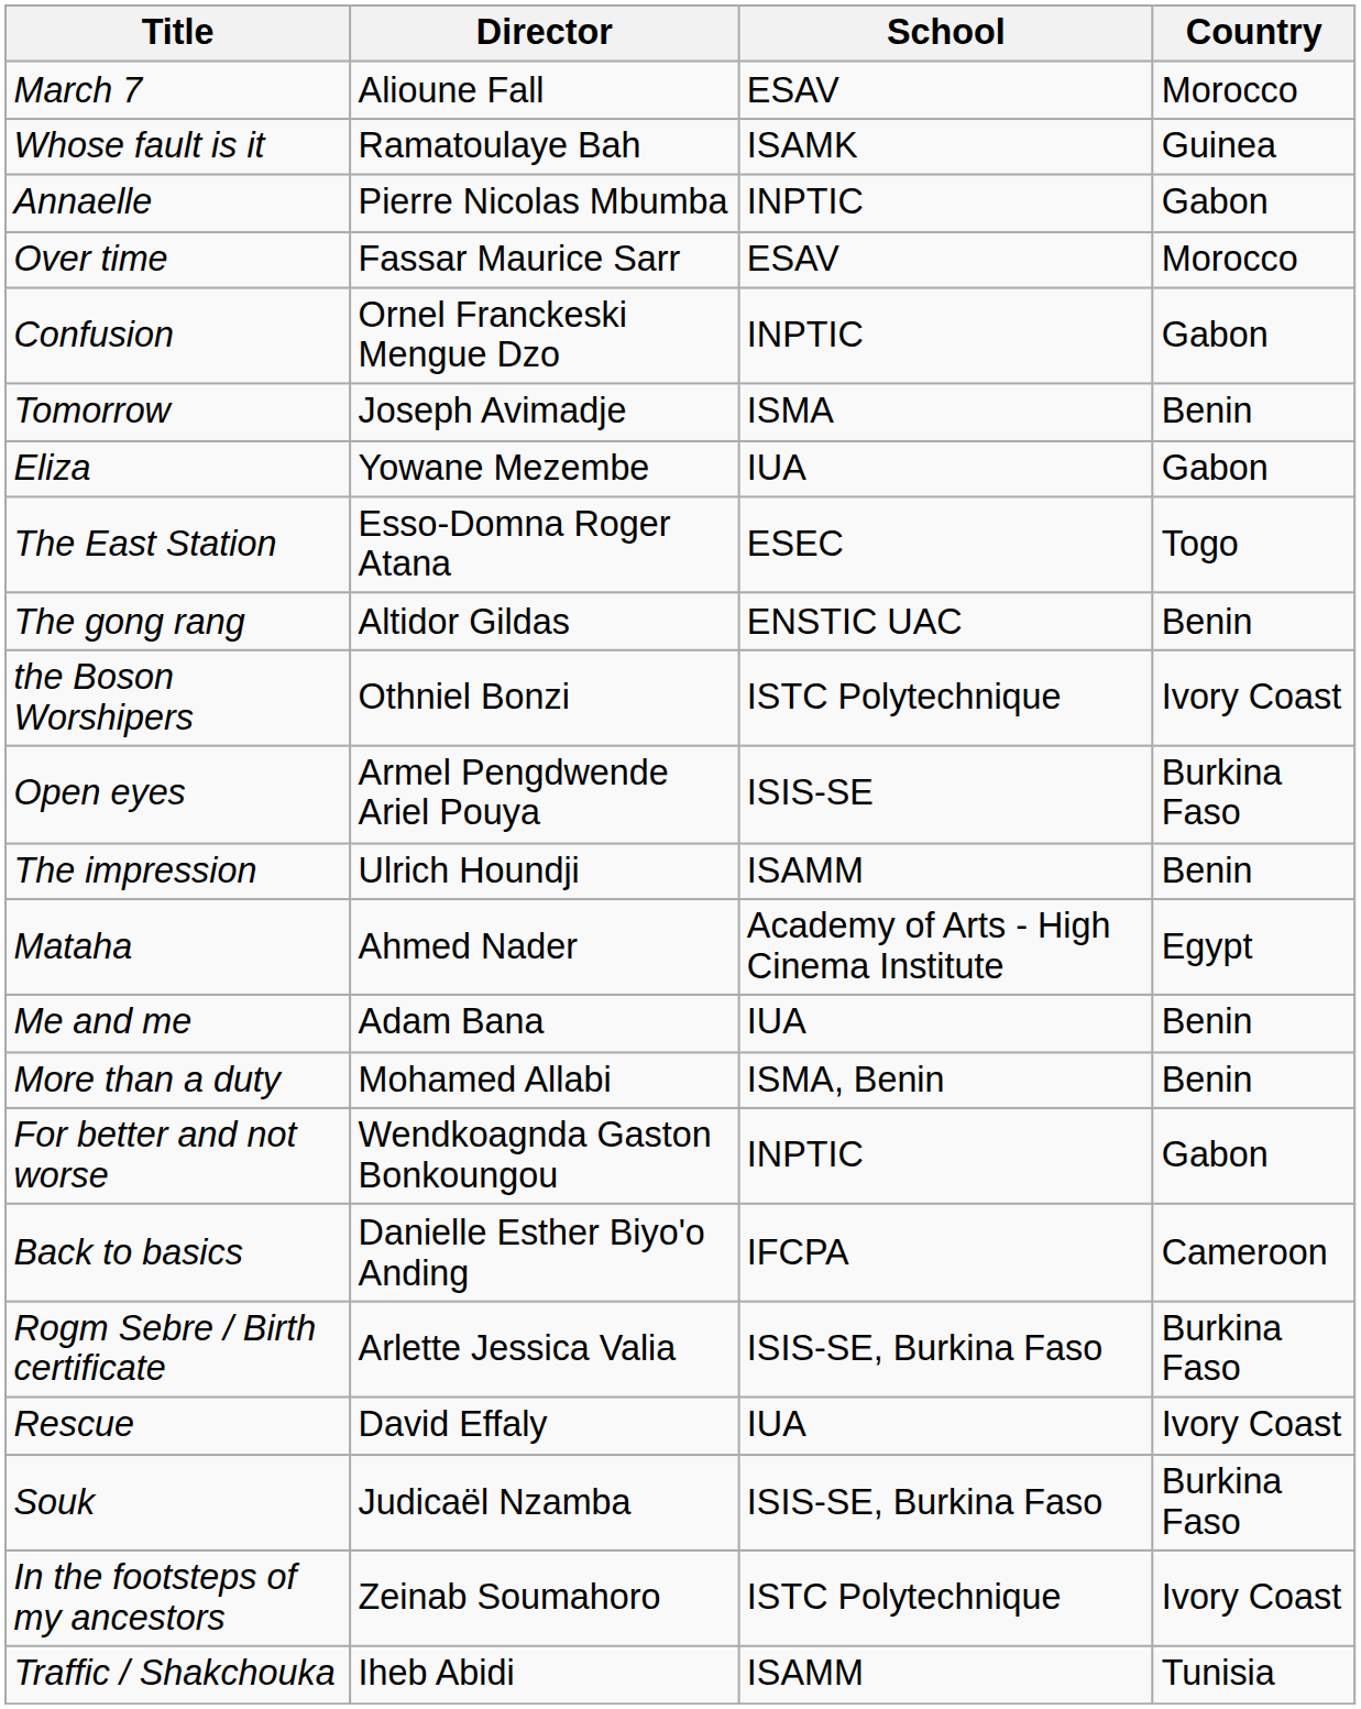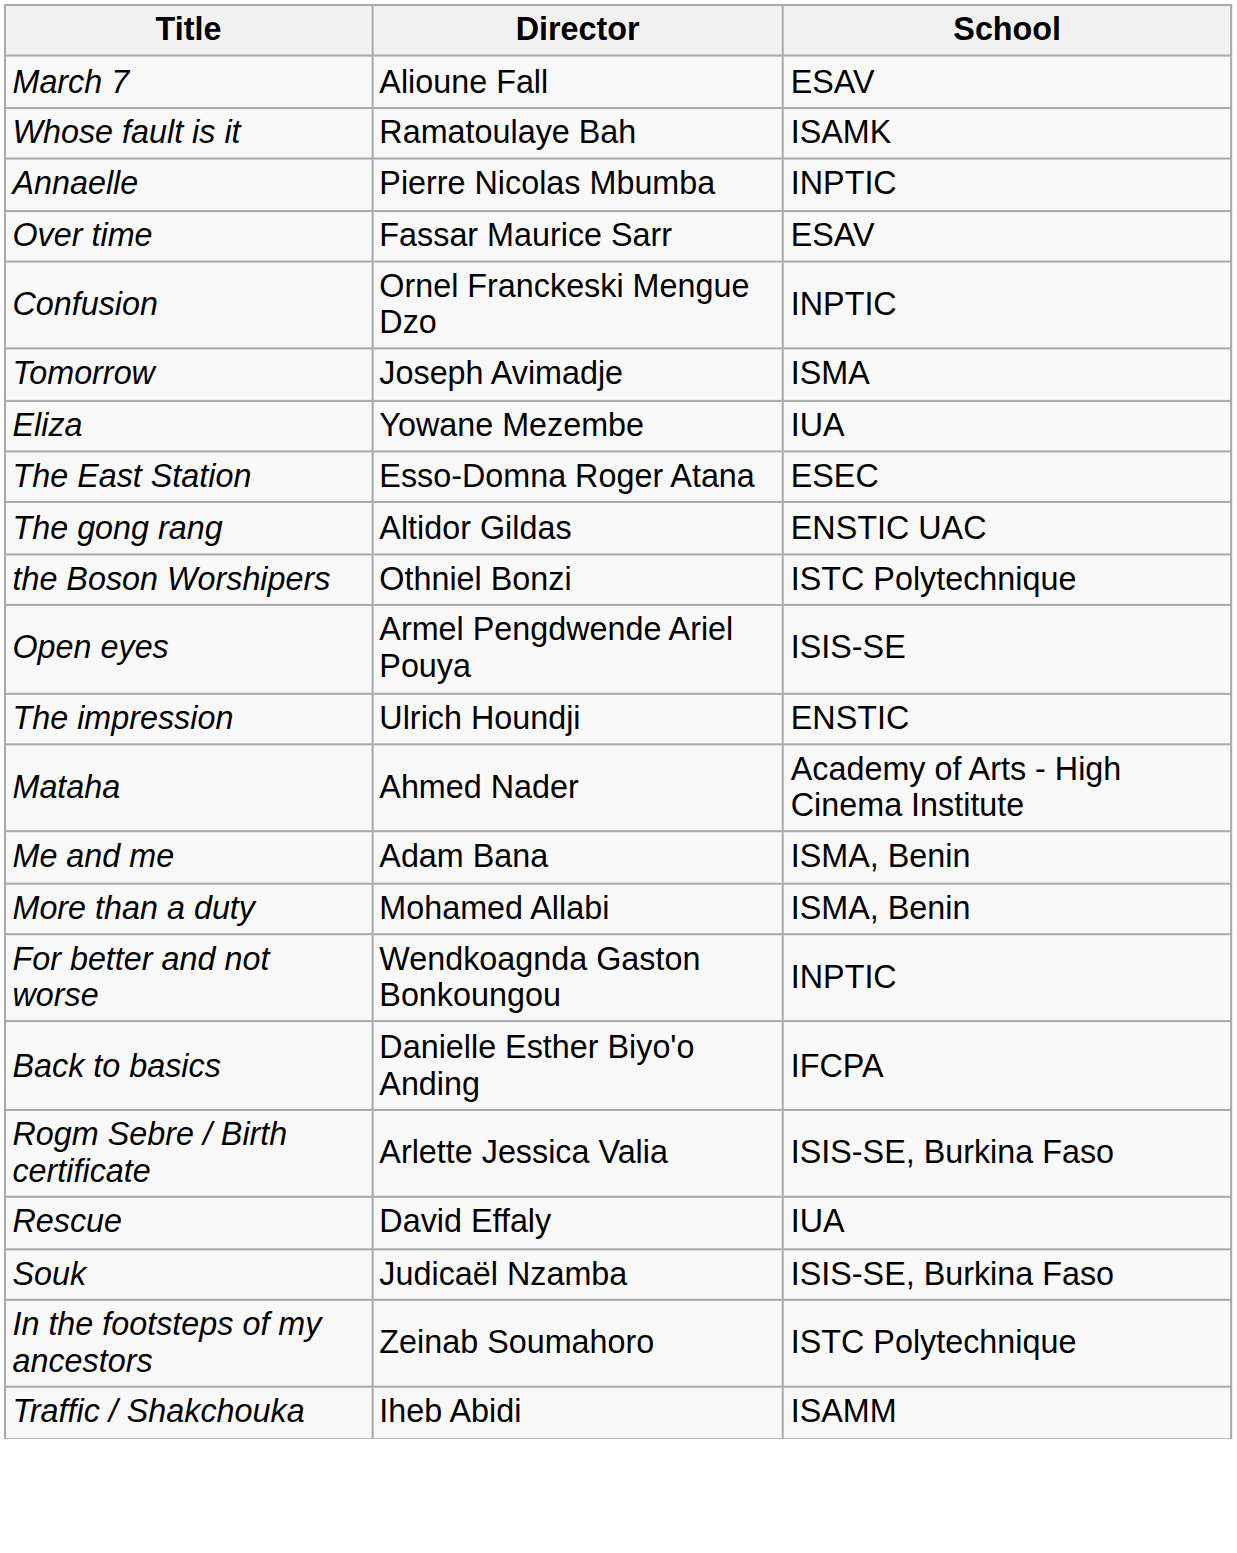- column: Country | Morocco | Guinea | Gabon | Morocco | Gabon | Benin | Gabon | Togo | Benin | Ivory Coast | Burkina Faso | Benin | Egypt | Benin | Benin | Gabon | Cameroon | Burkina Faso | Ivory Coast | Burkina Faso | Ivory Coast | Tunisia
The impression | School: ISAMM -> ENSTIC
Me and me | School: IUA -> ISMA, Benin
